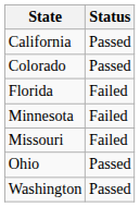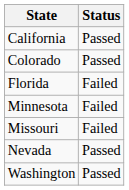+ row: Nevada | Passed
- row: Ohio | Passed
